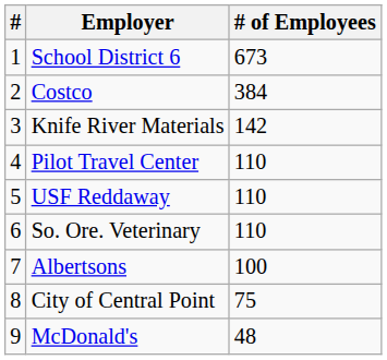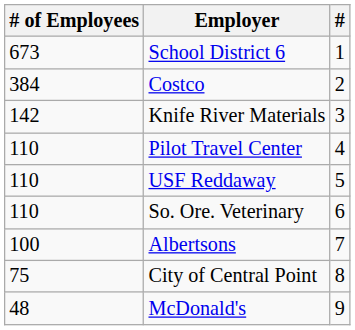columns swapped: # <-> # of Employees
